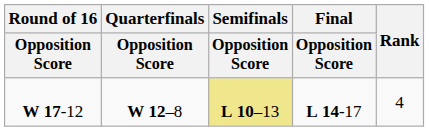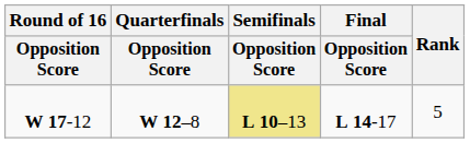W 17-12 | Rank: 4 -> 5
